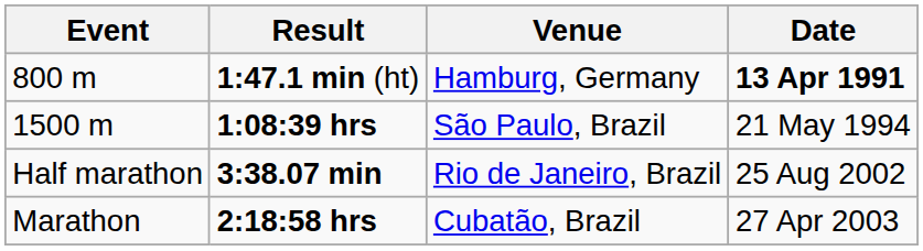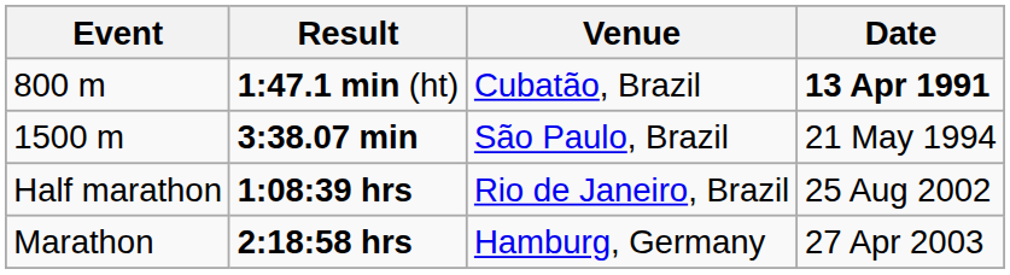800 m | Venue: Hamburg, Germany -> Cubatão, Brazil
1500 m | Result: 1:08:39 hrs -> 3:38.07 min
Half marathon | Result: 3:38.07 min -> 1:08:39 hrs
Marathon | Venue: Cubatão, Brazil -> Hamburg, Germany
